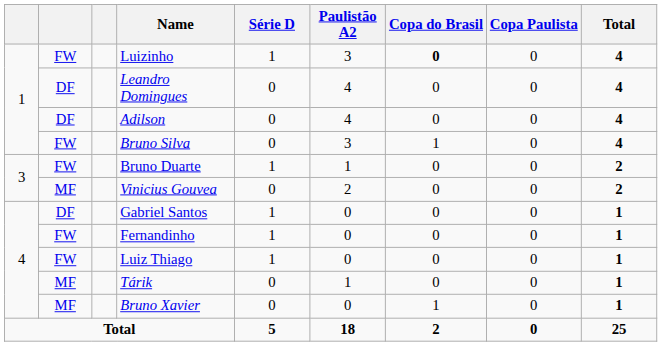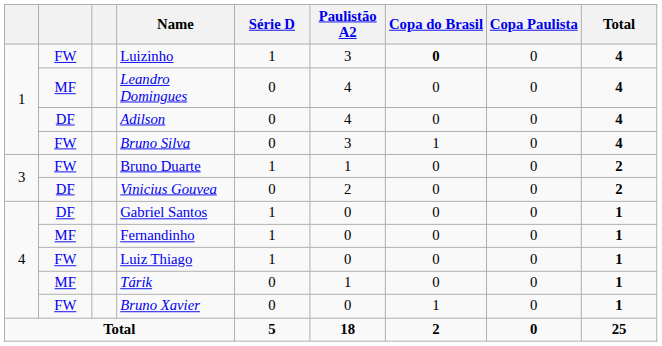Leandro Domingues | column 2: DF -> MF
Vinicius Gouvea | column 2: MF -> DF
Fernandinho | column 2: FW -> MF
Bruno Xavier | column 2: MF -> FW
